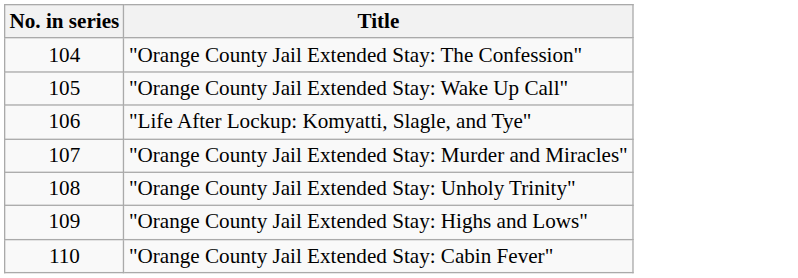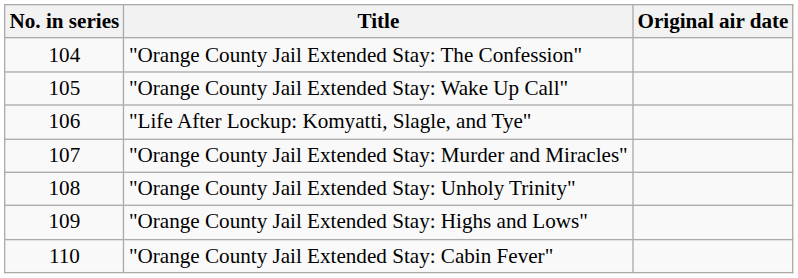+ column: Original air date
